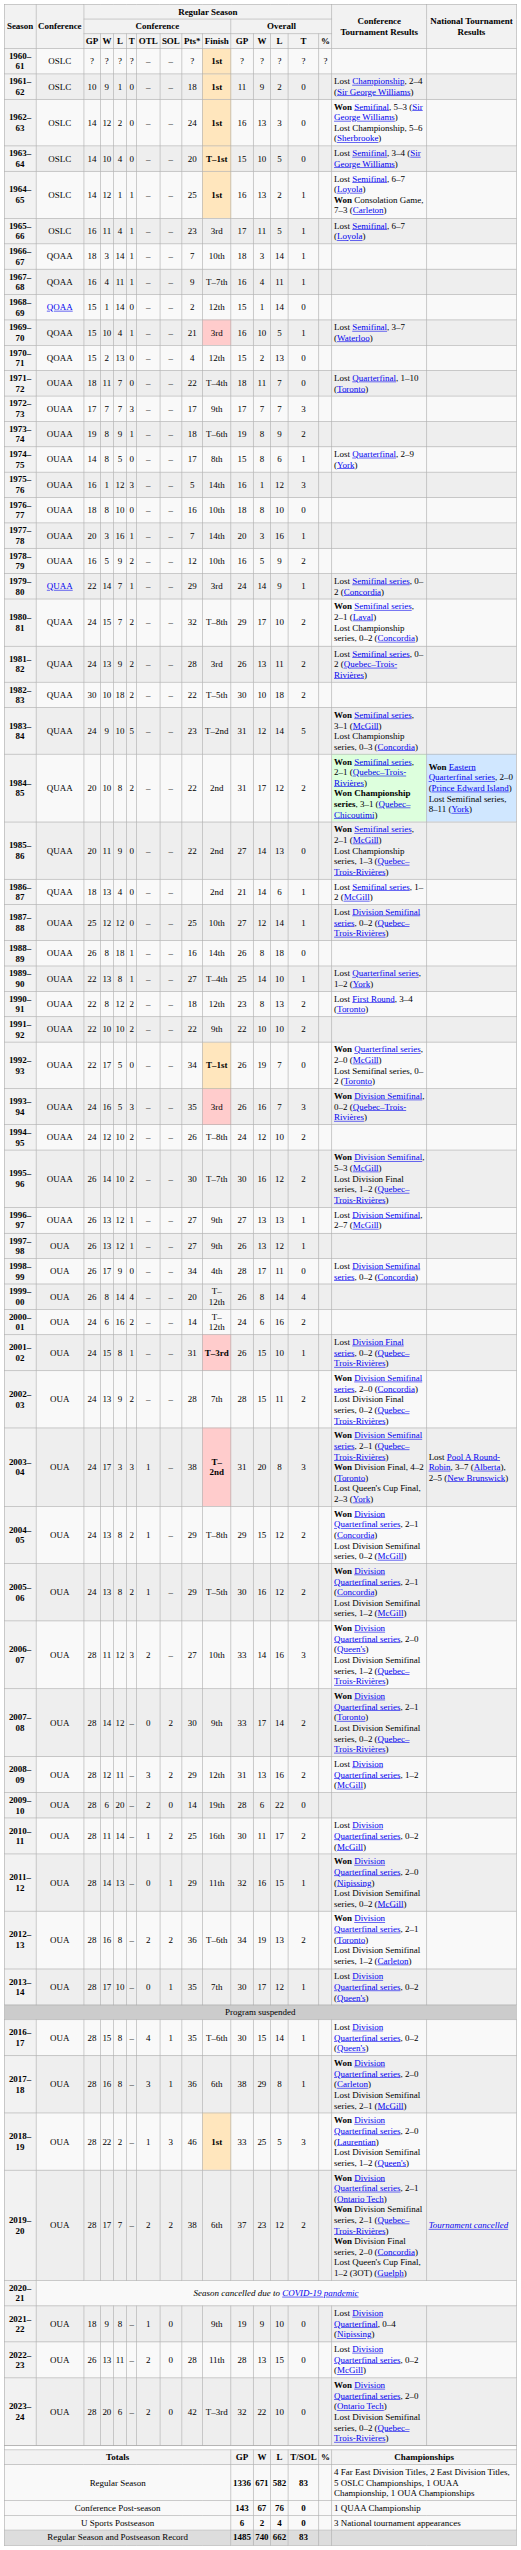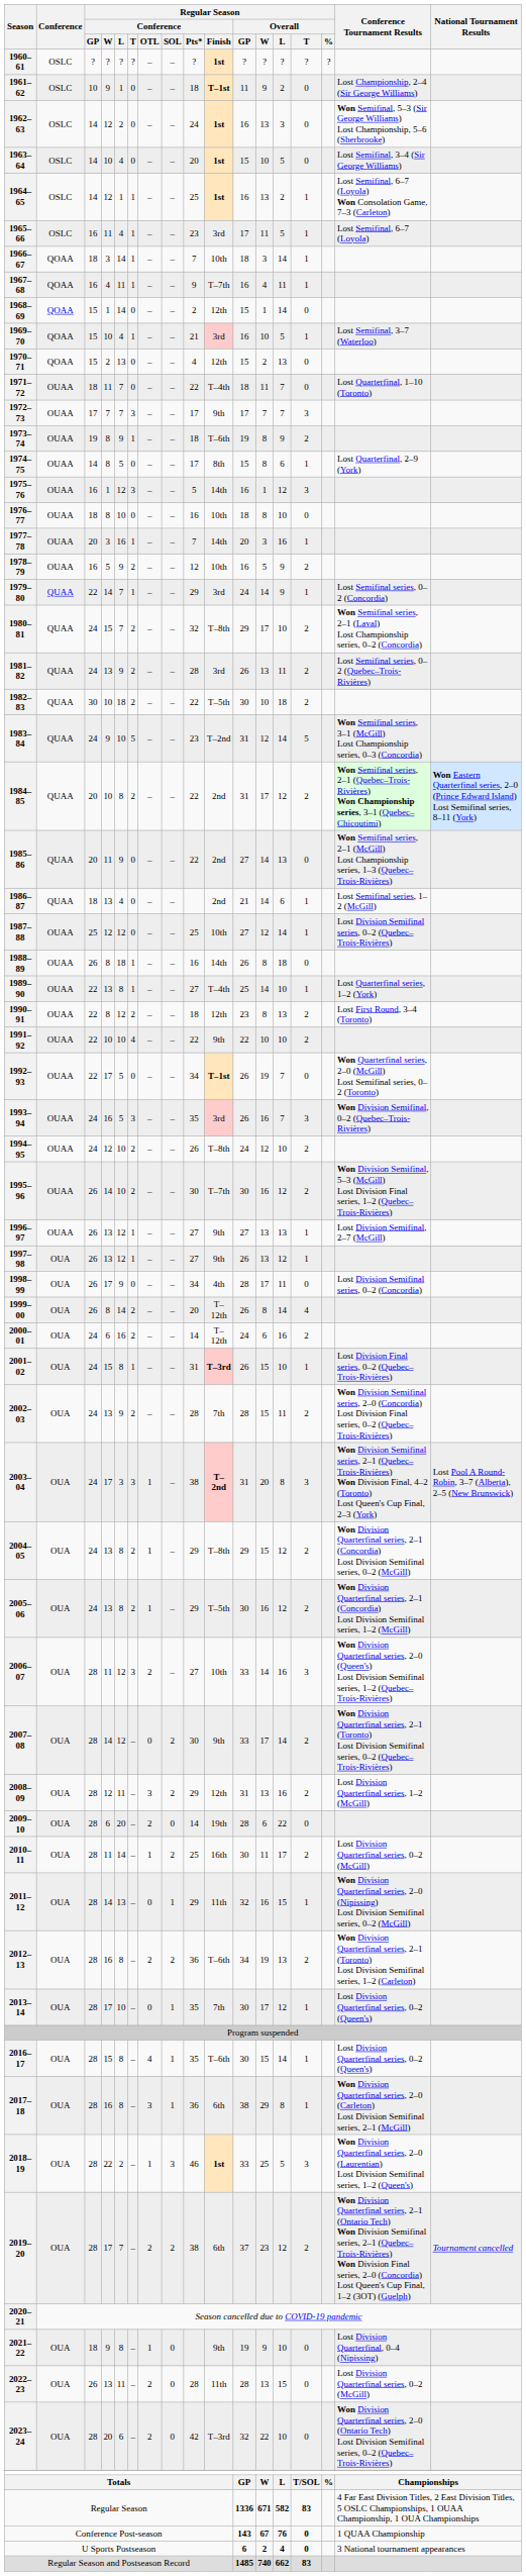1961–62 | Regular Season / Conference / Finish: 1st -> T–1st
1963–64 | Regular Season / Conference / Finish: T–1st -> 1st
1991–92 | Regular Season / Conference / T: 2 -> 4
1999–00 | Regular Season / Conference / T: 4 -> 2
